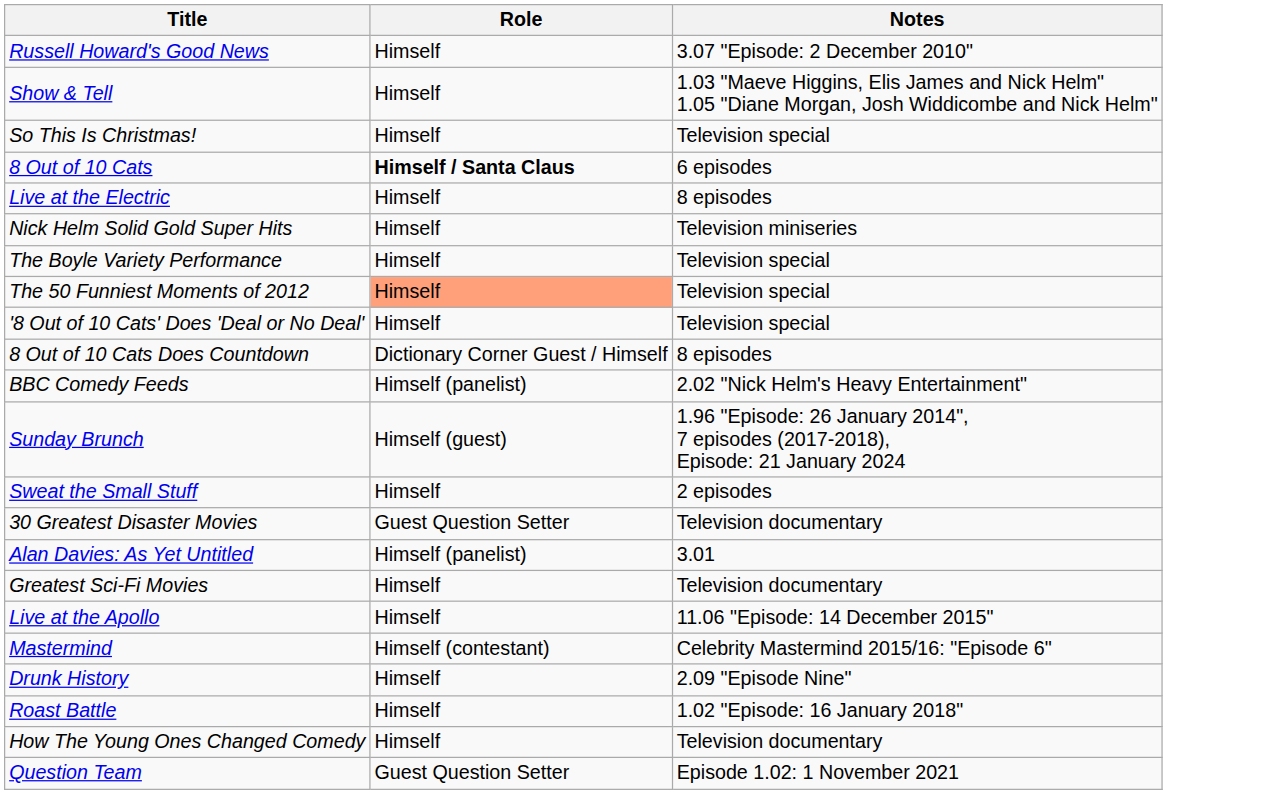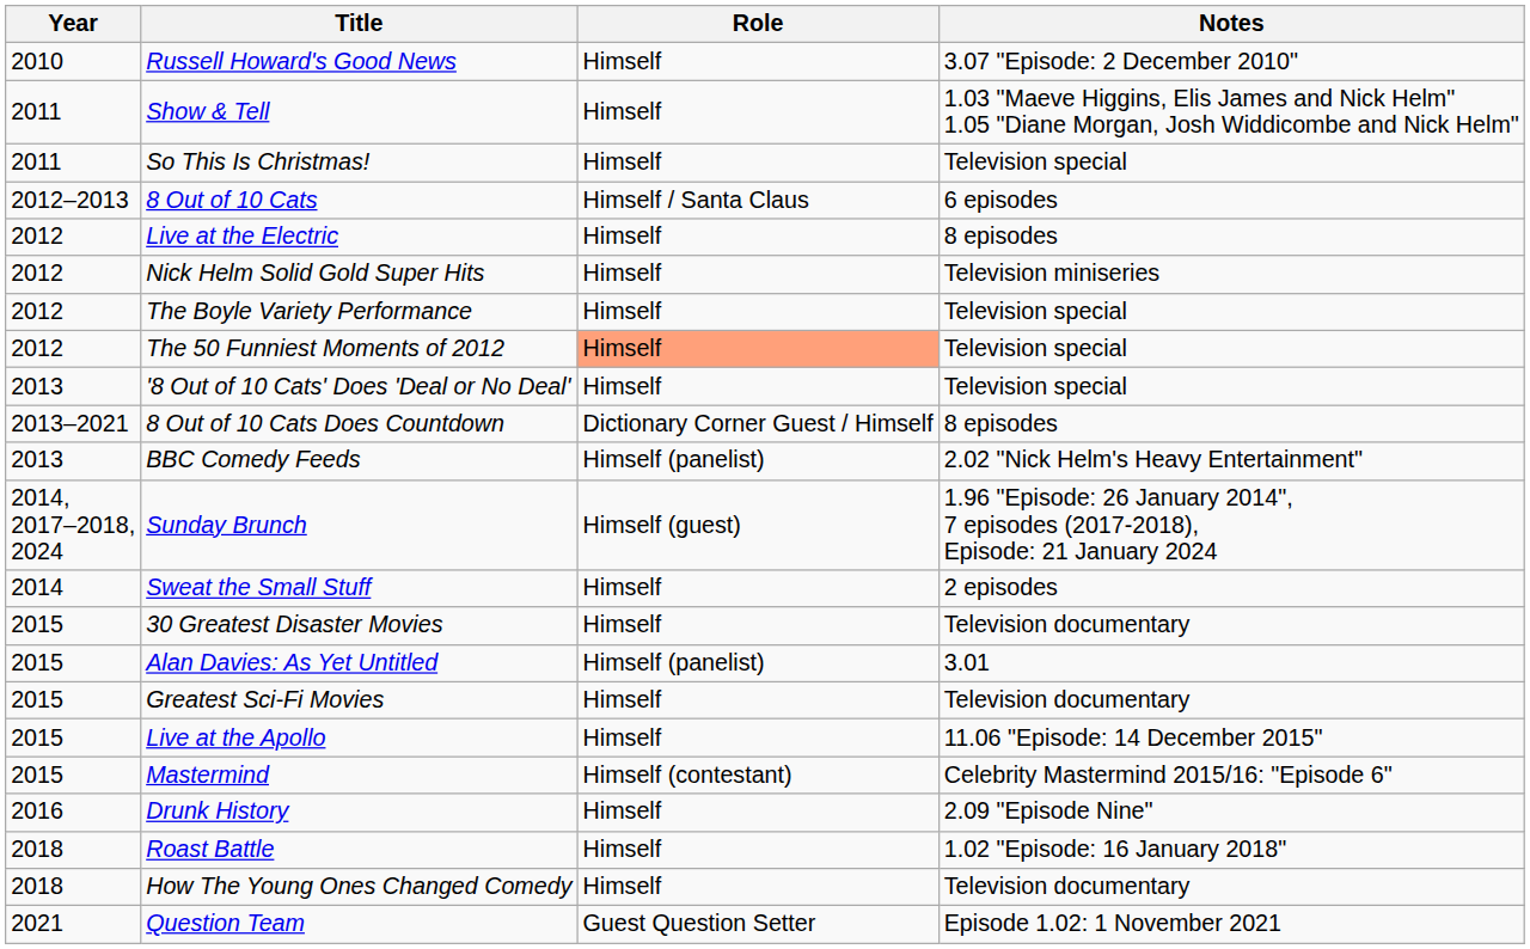+ column: Year | 2010 | 2011 | 2011 | 2012–2013 | 2012 | 2012 | 2012 | 2012 | 2013 | 2013–2021 | 2013 | 2014, 2017–2018, 2024 | 2014 | 2015 | 2015 | 2015 | 2015 | 2015 | 2016 | 2018 | 2018 | 2021
8 Out of 10 Cats | Role: bold -> normal
30 Greatest Disaster Movies | Role: Guest Question Setter -> Himself
